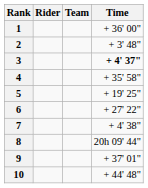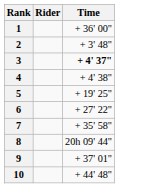- column: Team
4 | Time: + 35' 58" -> + 4' 38"
7 | Time: + 4' 38" -> + 35' 58"
